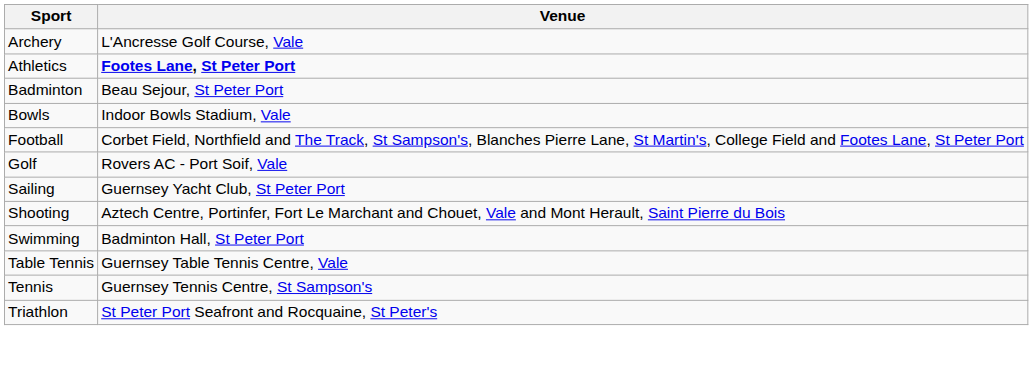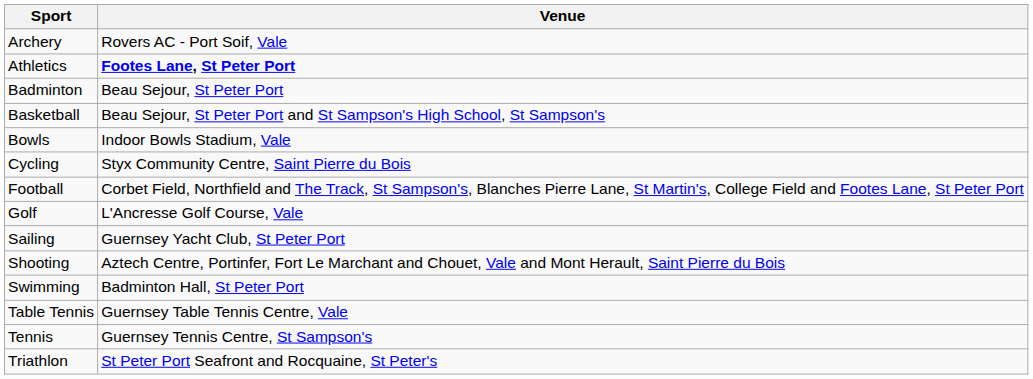Archery | Venue: L'Ancresse Golf Course, Vale -> Rovers AC - Port Soif, Vale
+ row: Basketball | Beau Sejour, St Peter Port and St Sampson's High School, St Sampson's
+ row: Cycling | Styx Community Centre, Saint Pierre du Bois
Golf | Venue: Rovers AC - Port Soif, Vale -> L'Ancresse Golf Course, Vale
